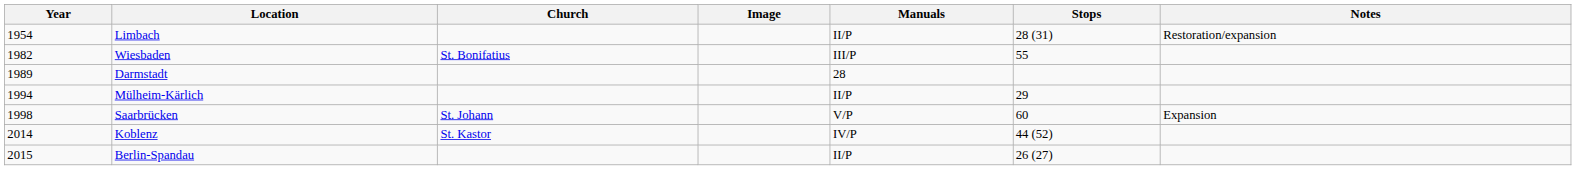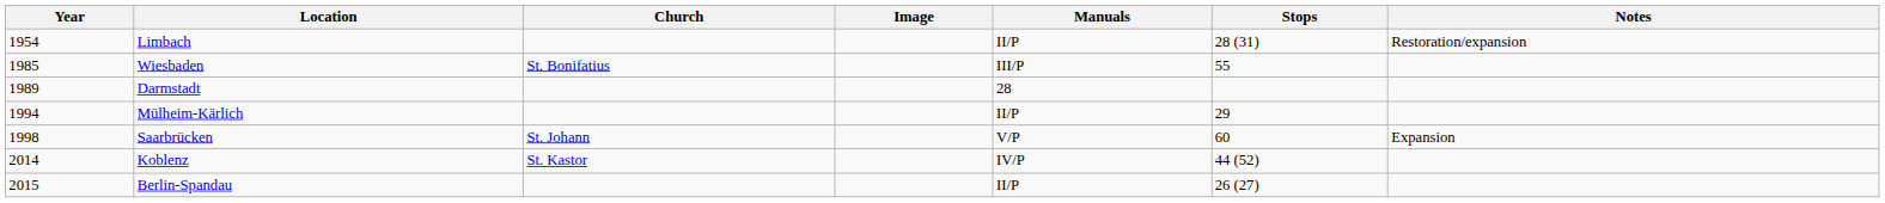Wiesbaden | Year: 1982 -> 1985
